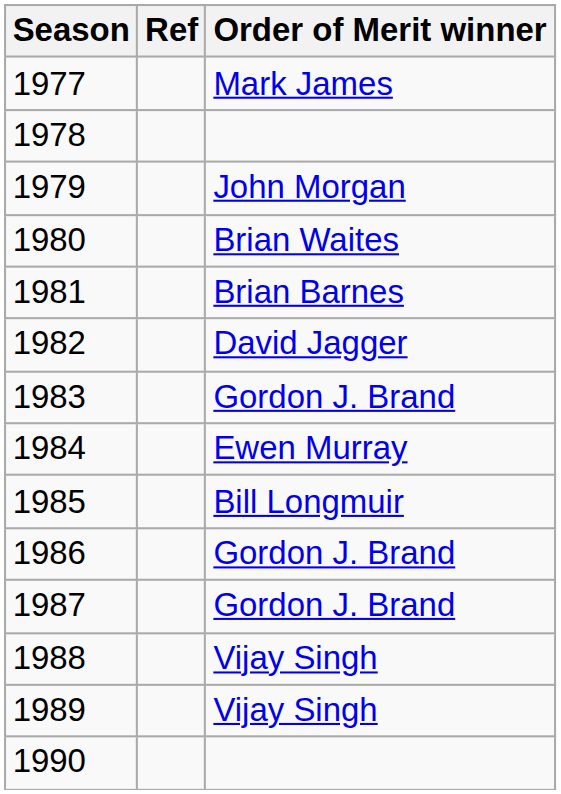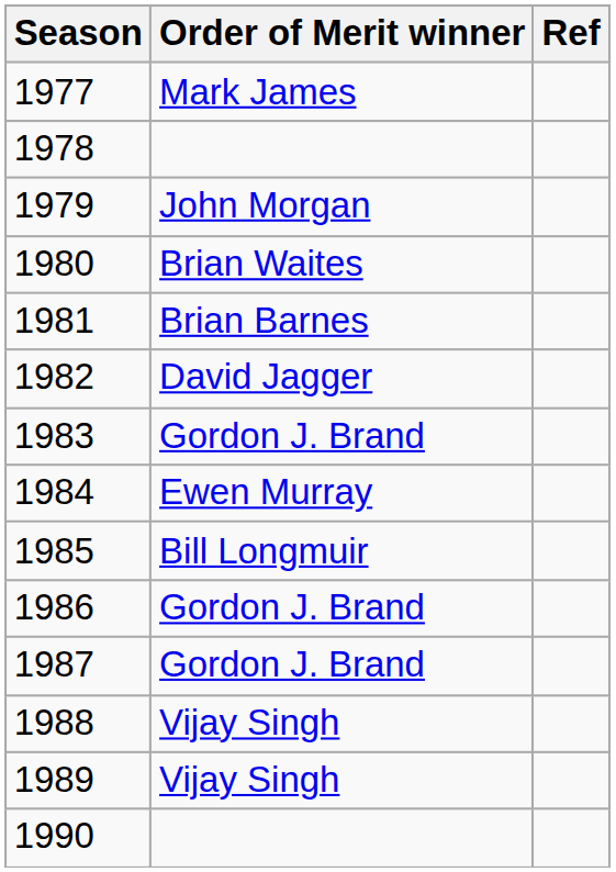columns swapped: Order of Merit winner <-> Ref
